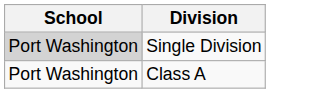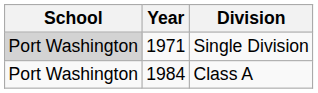+ column: Year | 1971 | 1984
